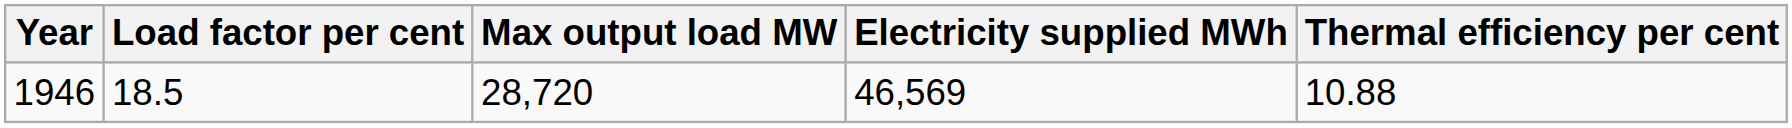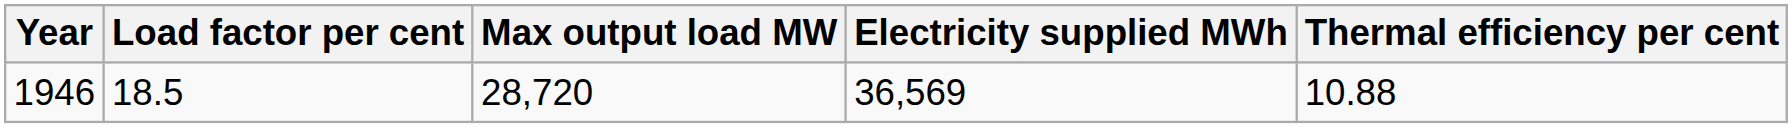1946 | Electricity supplied MWh: 46,569 -> 36,569
